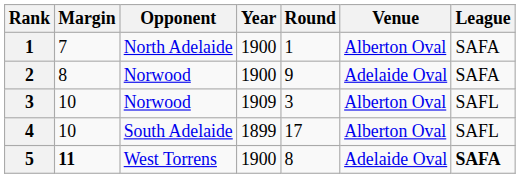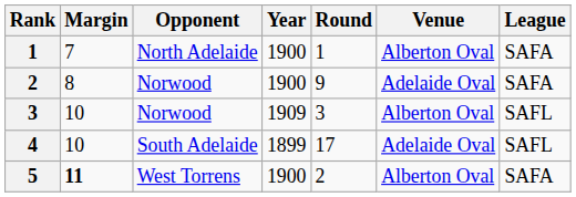4 | Venue: Alberton Oval -> Adelaide Oval
5 | Round: 8 -> 2
5 | Venue: Adelaide Oval -> Alberton Oval
5 | League: bold -> normal
